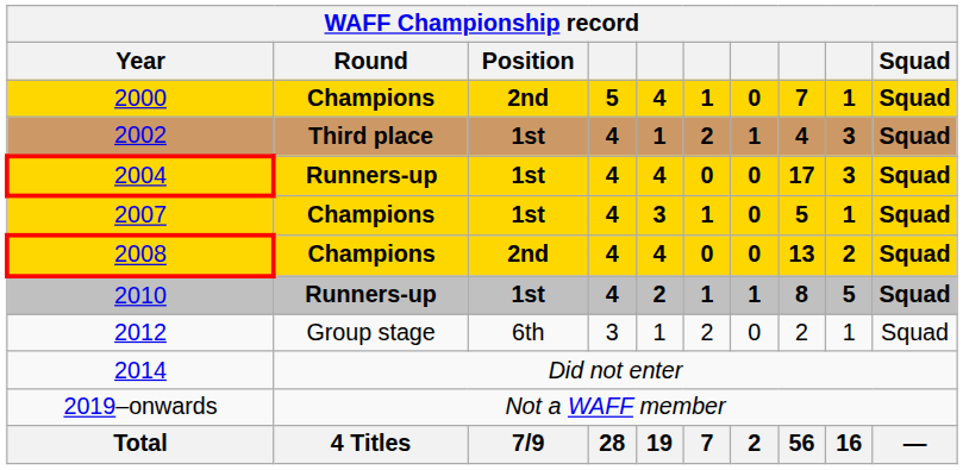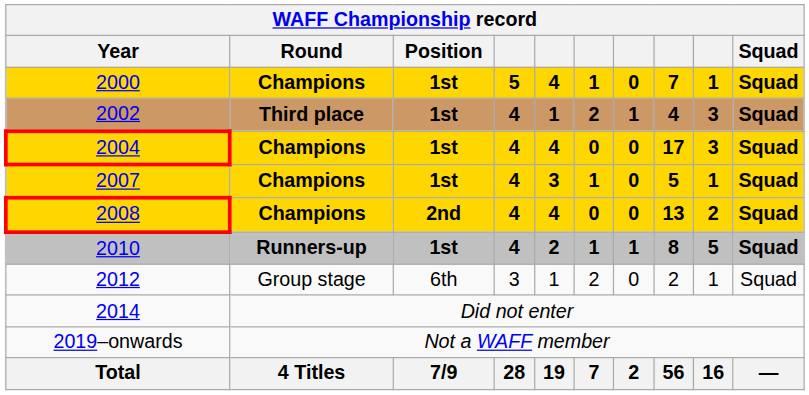2000 | Position: 2nd -> 1st
2004 | Round: Runners-up -> Champions
